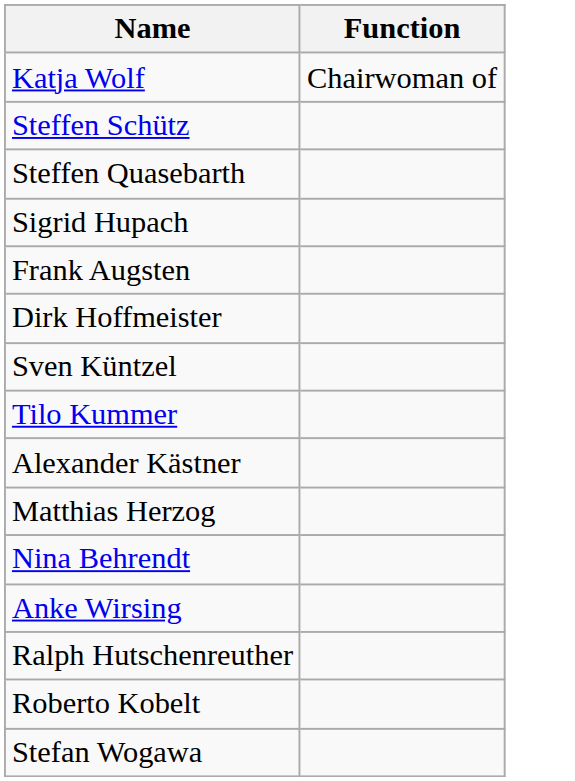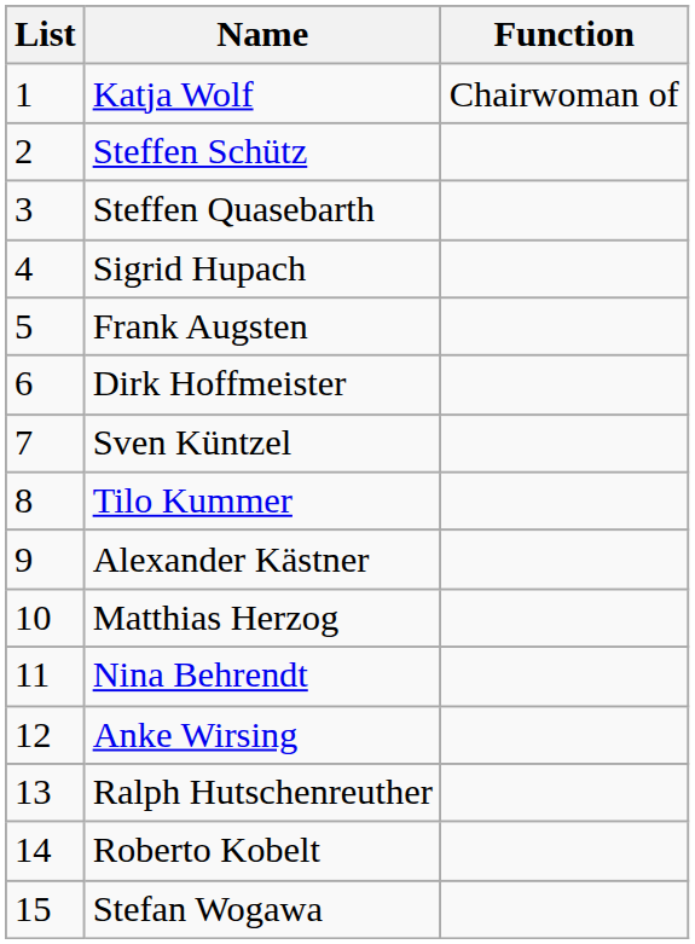+ column: List | 1 | 2 | 3 | 4 | 5 | 6 | 7 | 8 | 9 | 10 | 11 | 12 | 13 | 14 | 15
